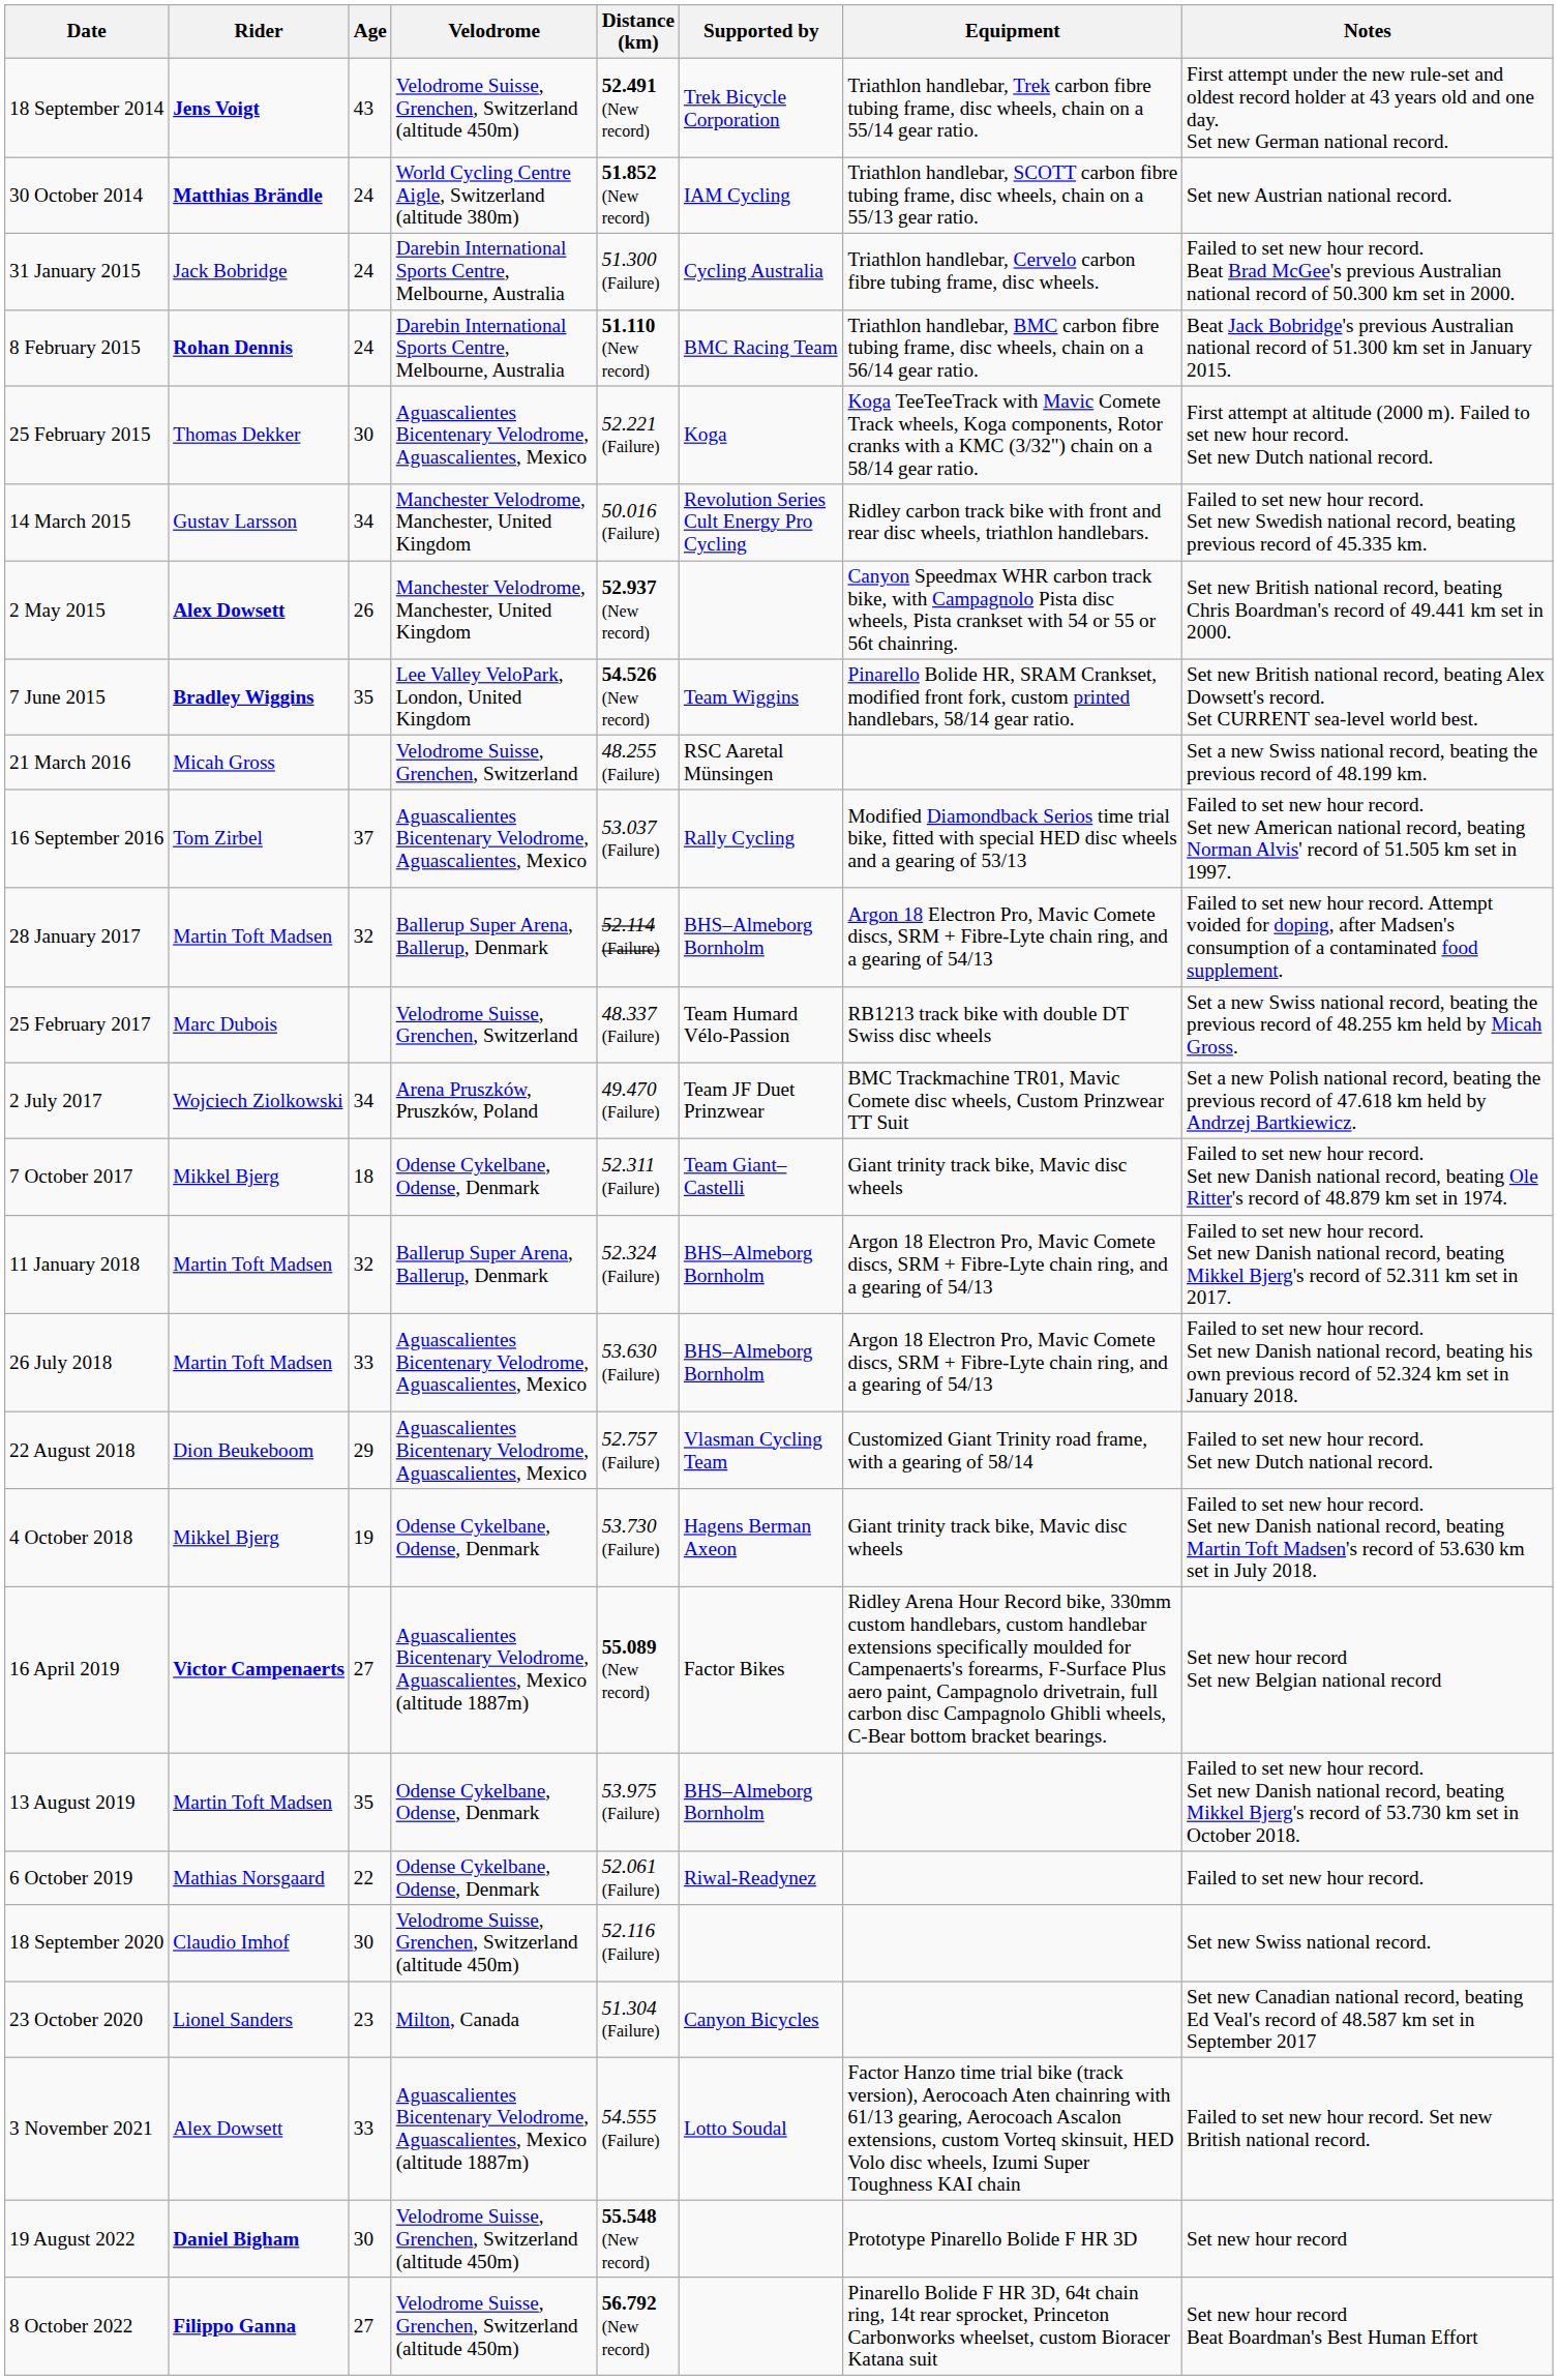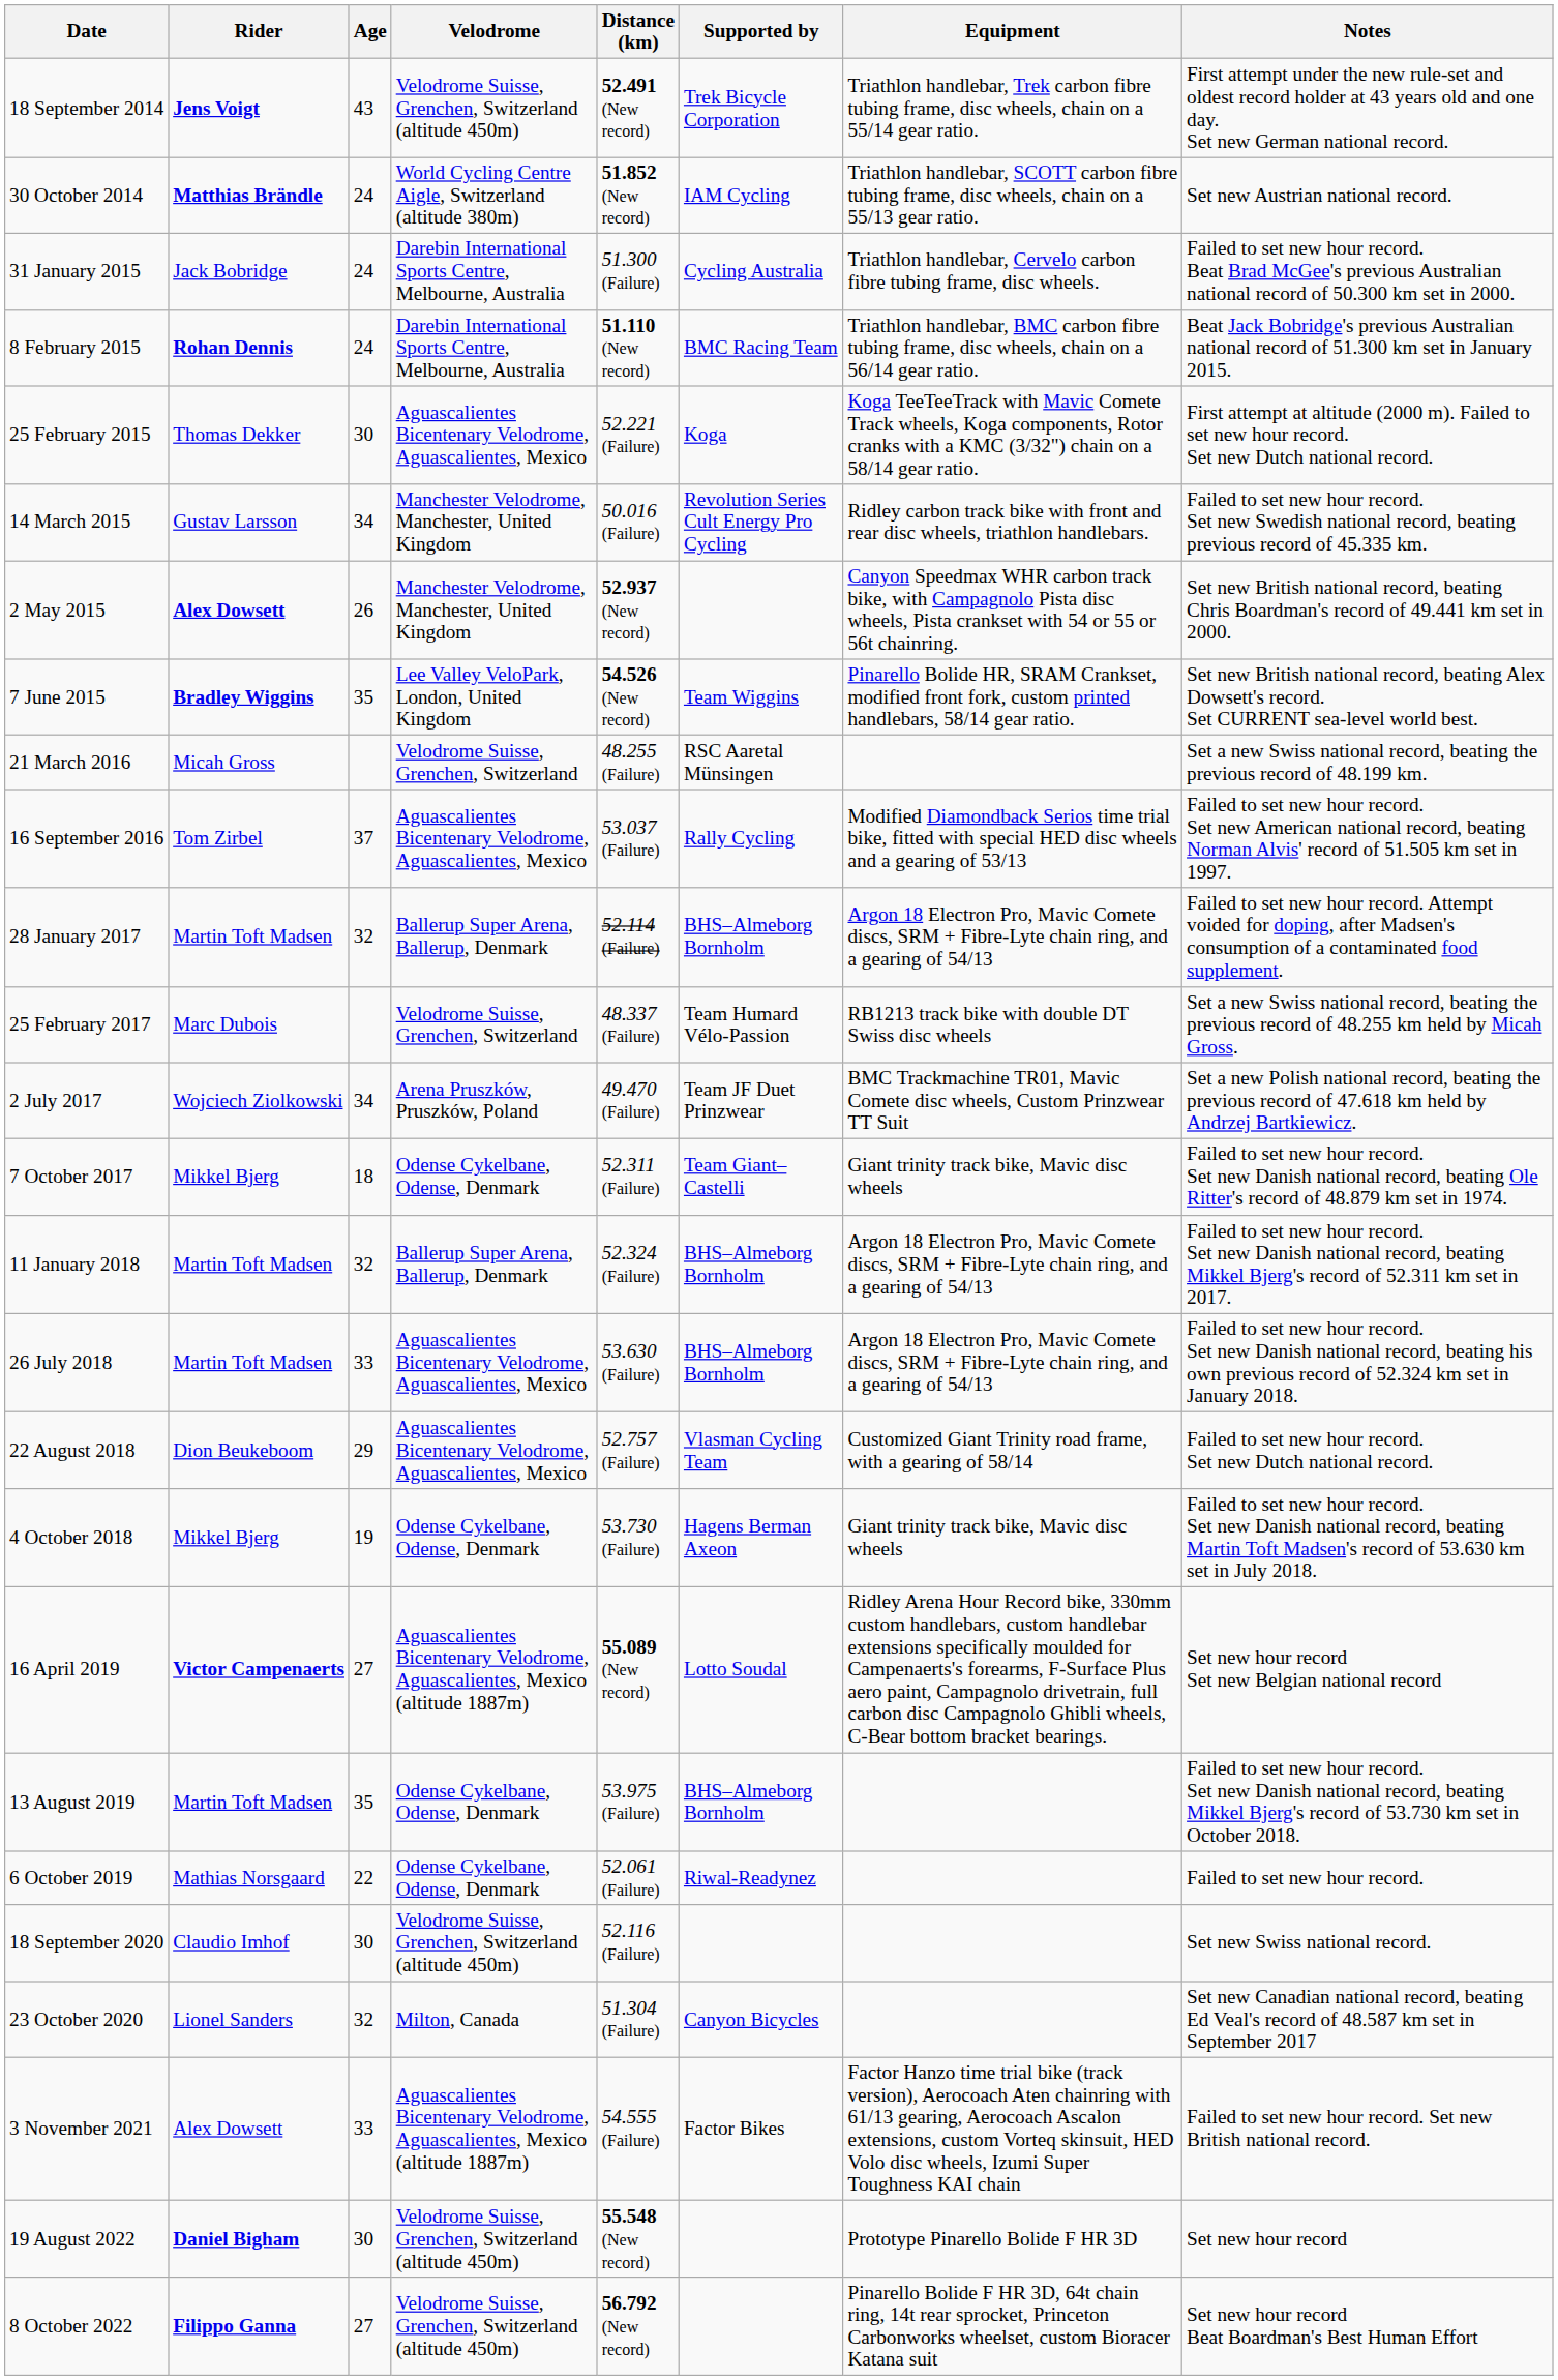16 April 2019 | Supported by: Factor Bikes -> Lotto Soudal
23 October 2020 | Age: 23 -> 32
3 November 2021 | Supported by: Lotto Soudal -> Factor Bikes
